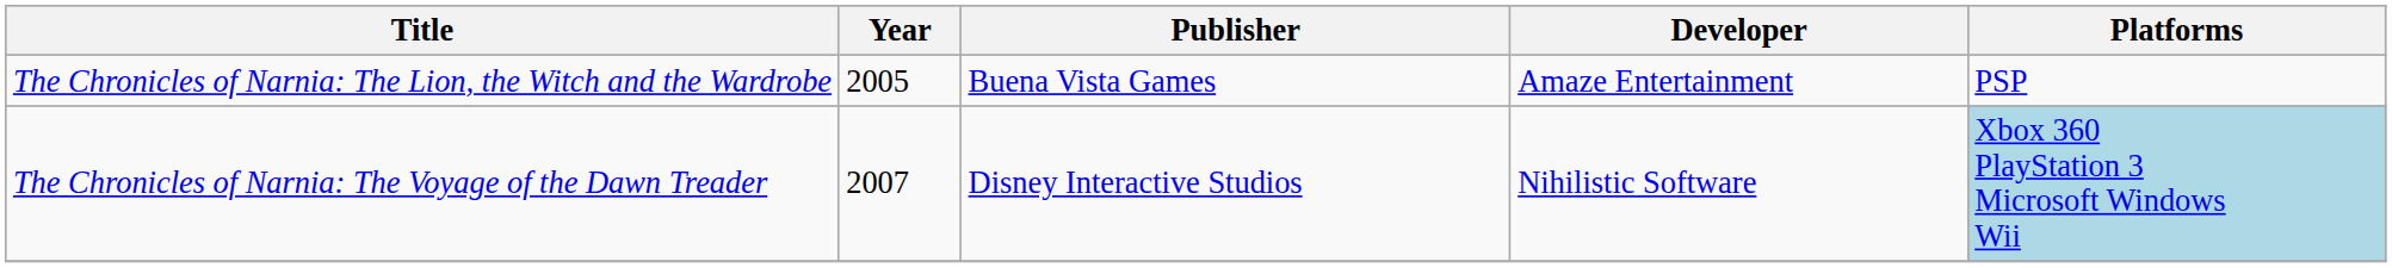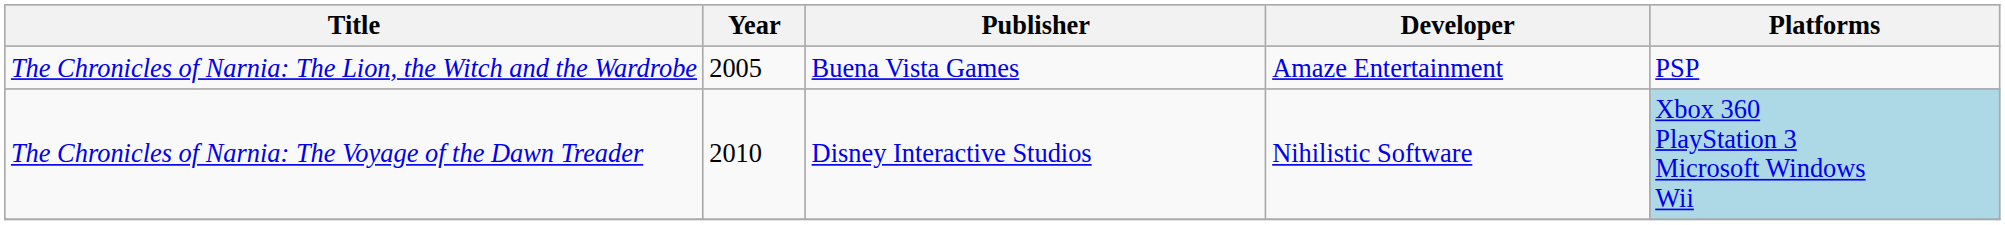The Chronicles of Narnia: The Voyage of the Dawn Treader | Year: 2007 -> 2010
